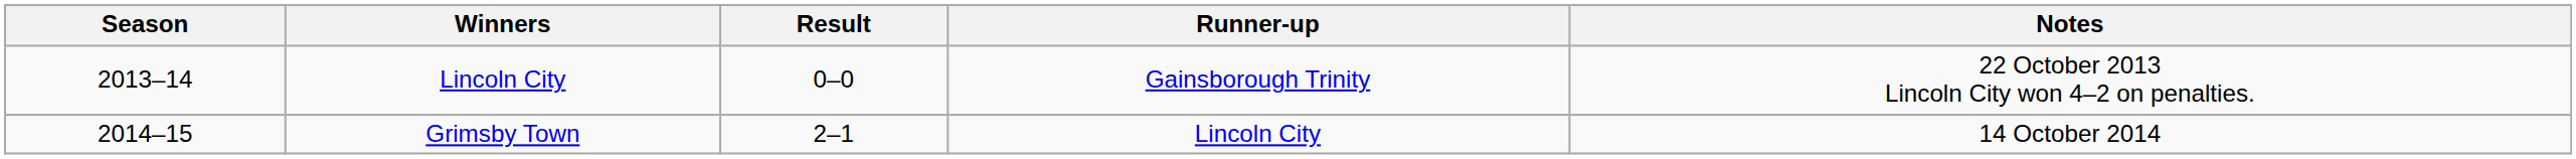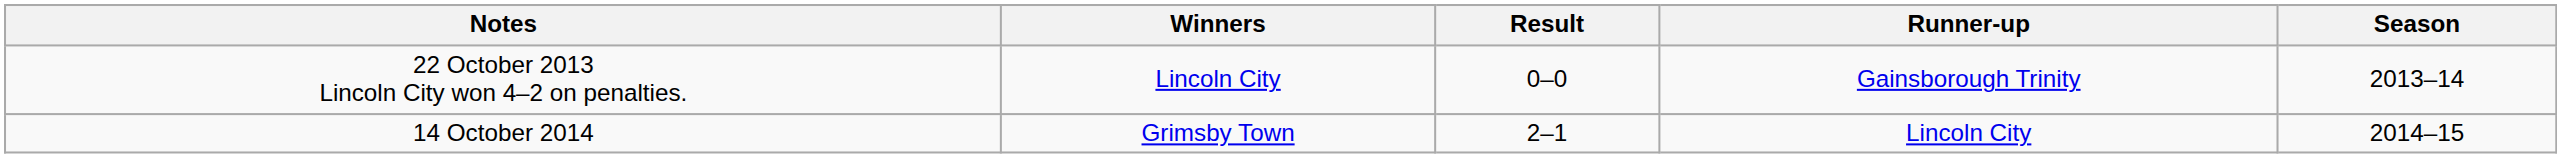columns swapped: Season <-> Notes
